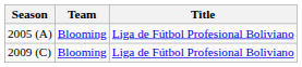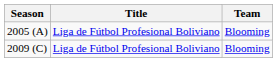columns swapped: Team <-> Title
